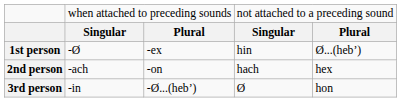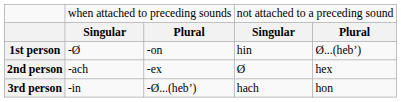1st person | column 3: -ex -> -on
2nd person | column 3: -on -> -ex
2nd person | column 4: hach -> Ø
3rd person | column 4: Ø -> hach
